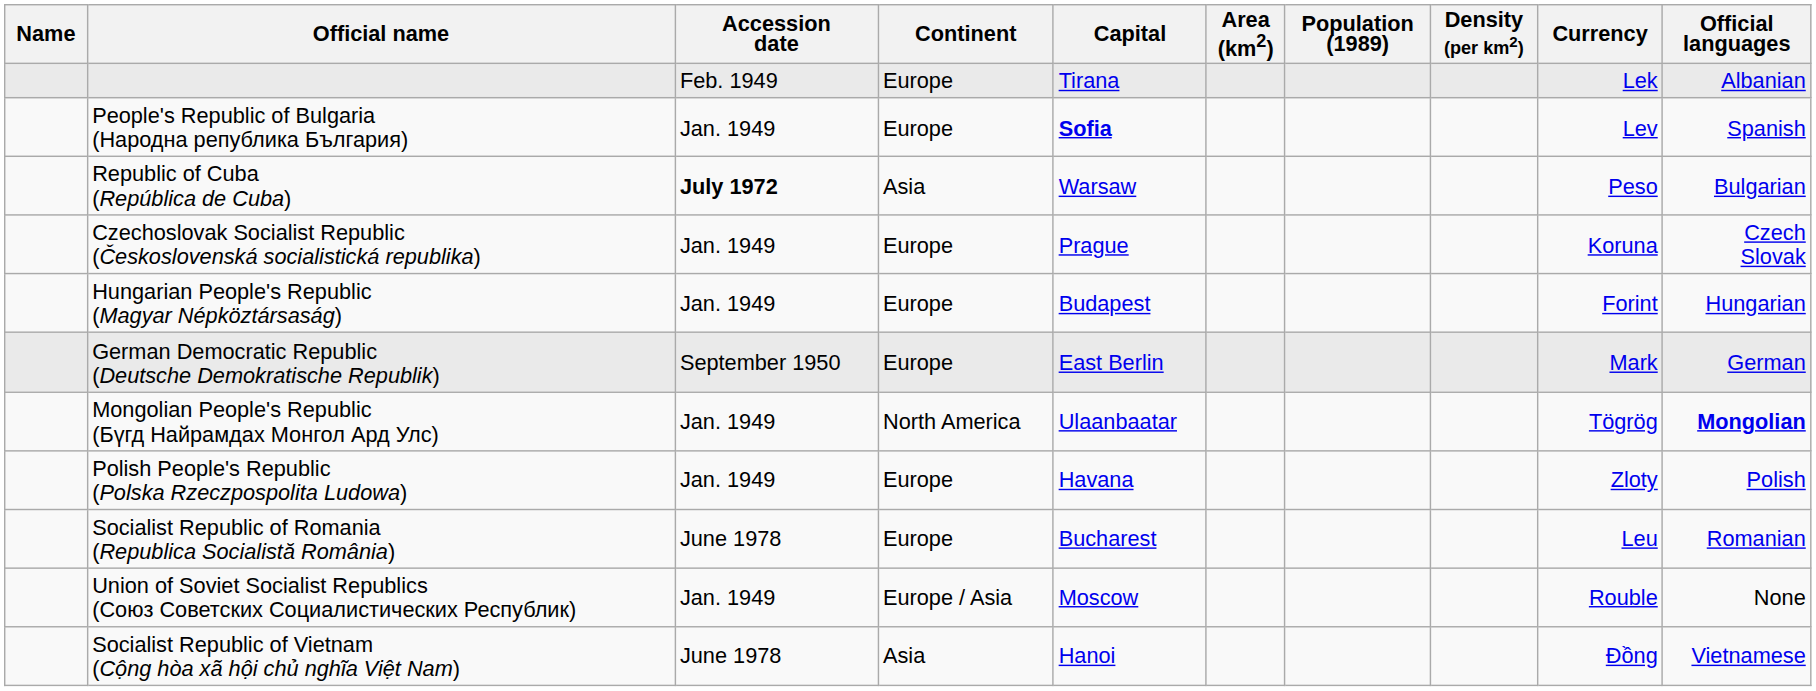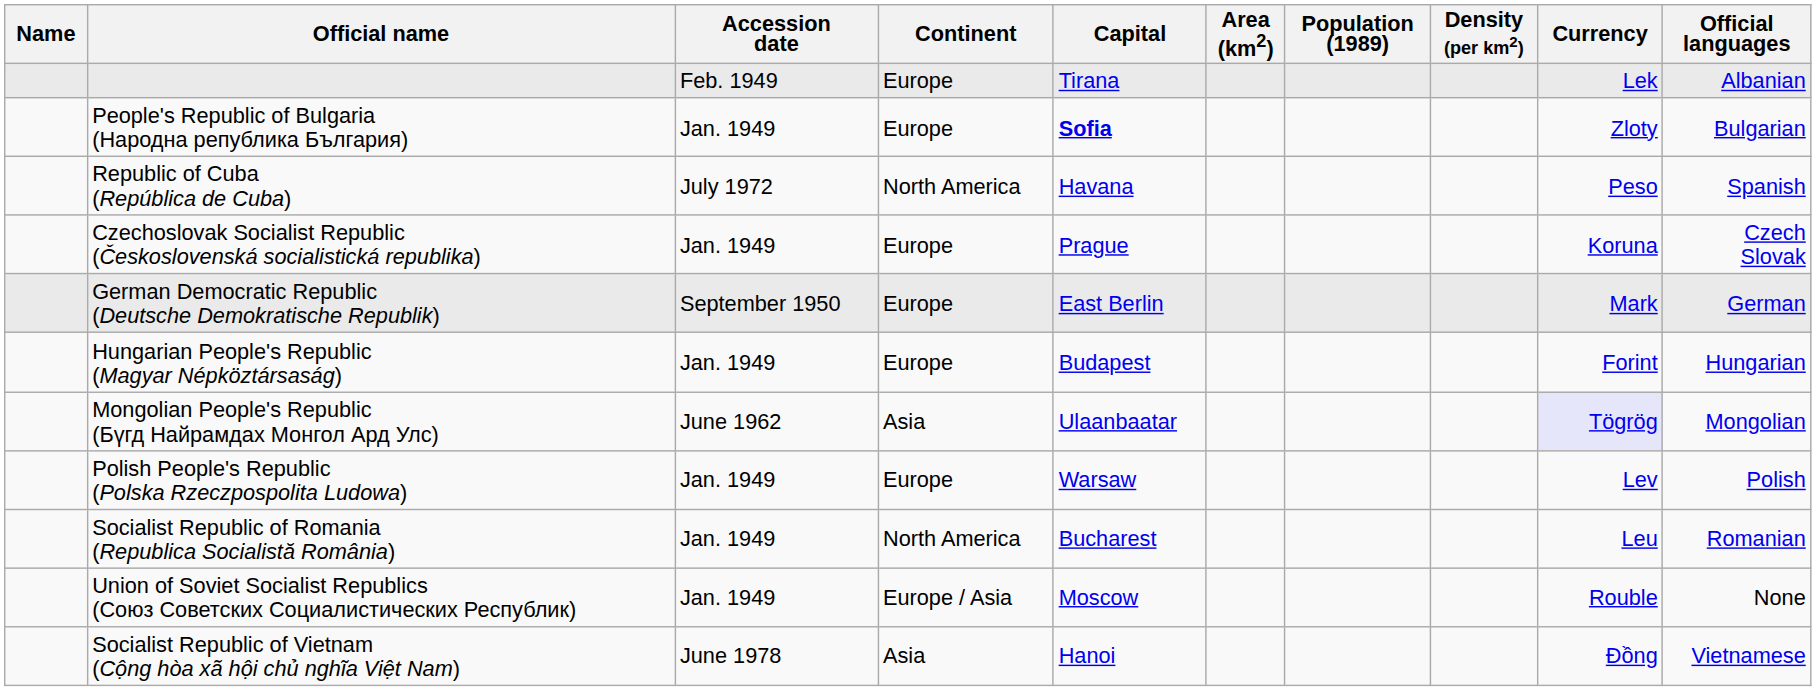People's Republic of Bulgaria (Народна република България) | Currency: Lev -> Zloty
People's Republic of Bulgaria (Народна република България) | Official languages: Spanish -> Bulgarian
Republic of Cuba (República de Cuba) | Accession date: bold -> normal
Republic of Cuba (República de Cuba) | Continent: Asia -> North America
Republic of Cuba (República de Cuba) | Capital: Warsaw -> Havana
Republic of Cuba (República de Cuba) | Official languages: Bulgarian -> Spanish
rows swapped: German Democratic Republic (Deutsche Demokratische Republik) <-> Hungarian People's Republic (Magyar Népköztársaság)
Mongolian People's Republic (Бүгд Найрамдах Монгол Ард Улс) | Accession date: Jan. 1949 -> June 1962
Mongolian People's Republic (Бүгд Найрамдах Монгол Ард Улс) | Continent: North America -> Asia
Mongolian People's Republic (Бүгд Найрамдах Монгол Ард Улс) | Currency: no background -> lavender background
Mongolian People's Republic (Бүгд Найрамдах Монгол Ард Улс) | Official languages: bold -> normal
Polish People's Republic (Polska Rzeczpospolita Ludowa) | Capital: Havana -> Warsaw
Polish People's Republic (Polska Rzeczpospolita Ludowa) | Currency: Zloty -> Lev
Socialist Republic of Romania (Republica Socialistă România) | Accession date: June 1978 -> Jan. 1949
Socialist Republic of Romania (Republica Socialistă România) | Continent: Europe -> North America
